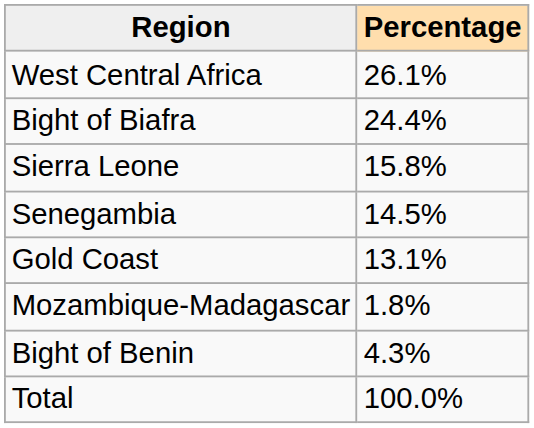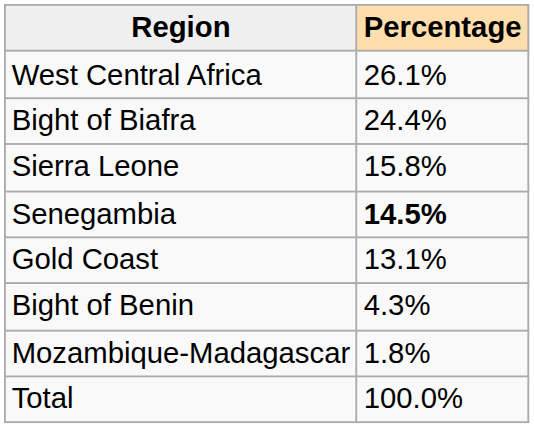Senegambia | Percentage: normal -> bold
rows swapped: Bight of Benin <-> Mozambique-Madagascar
